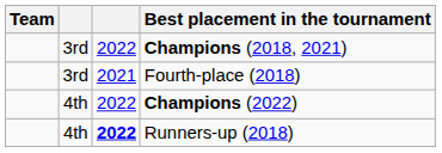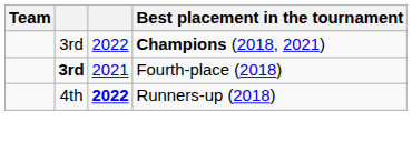Fourth-place (2018) | column 2: normal -> bold
- row: 4th | 2022 | Champions (2022)
